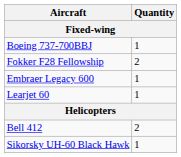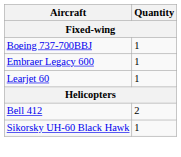- row: Fokker F28 Fellowship | 2
